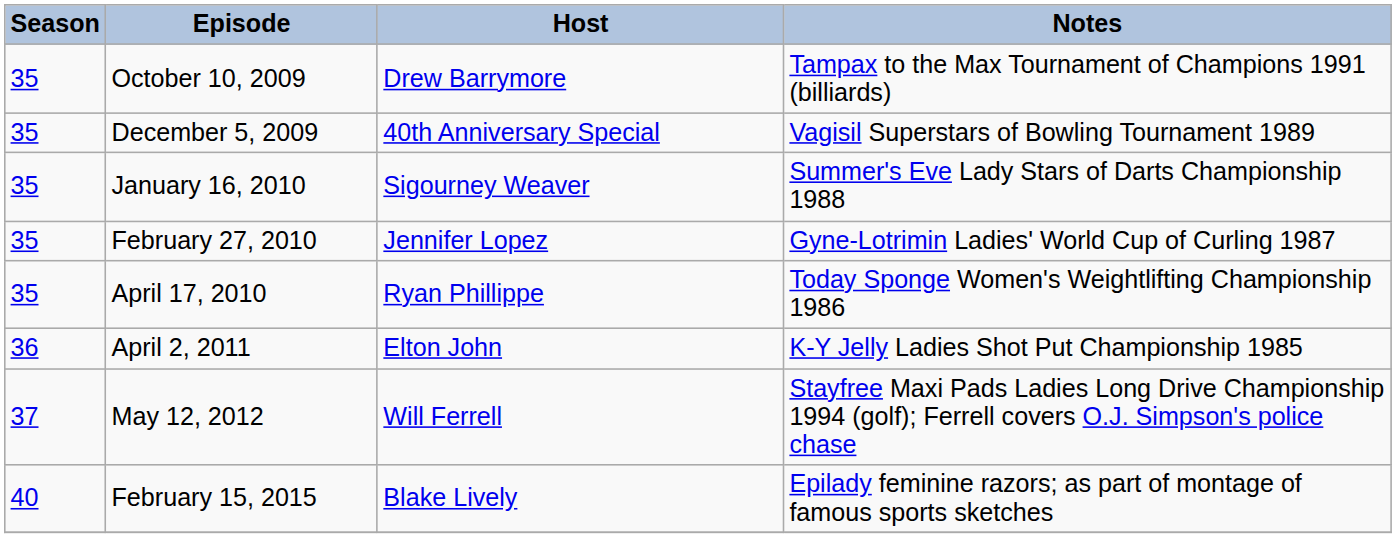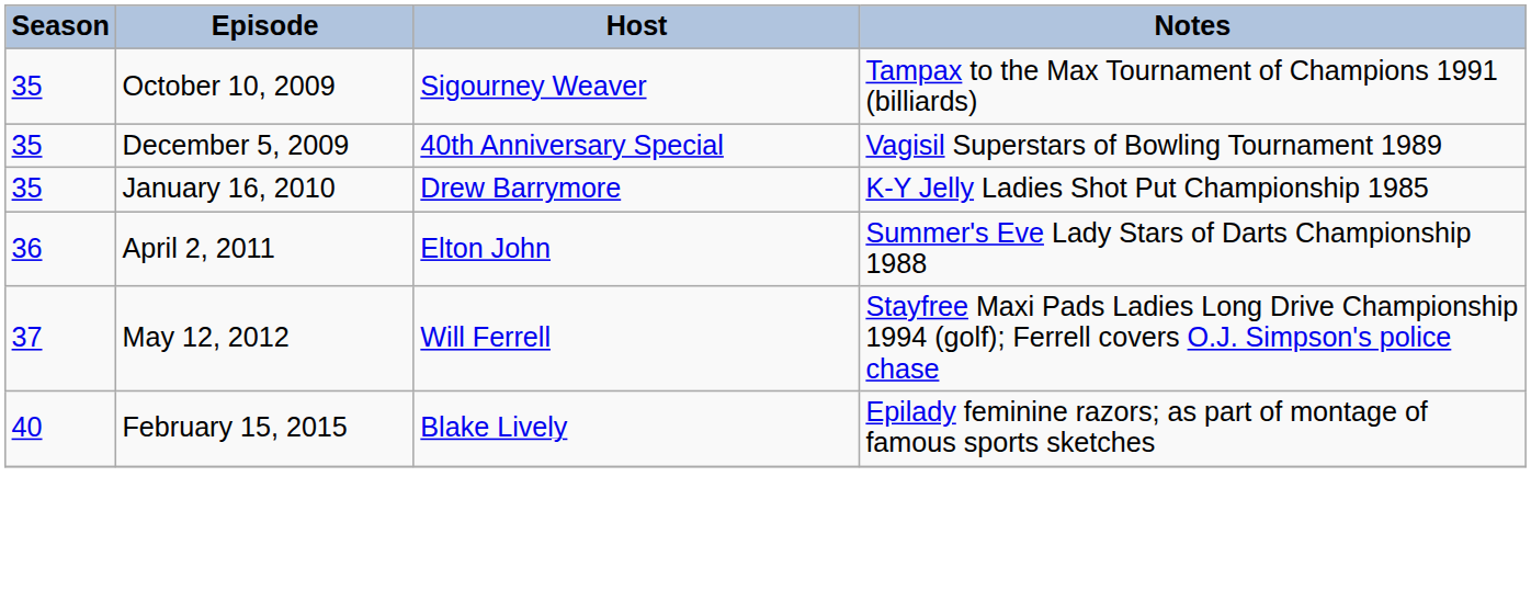October 10, 2009 | Host: Drew Barrymore -> Sigourney Weaver
January 16, 2010 | Host: Sigourney Weaver -> Drew Barrymore
January 16, 2010 | Notes: Summer's Eve Lady Stars of Darts Championship 1988 -> K-Y Jelly Ladies Shot Put Championship 1985
- row: 35 | February 27, 2010 | Jennifer Lopez | Gyne-Lotrimin Ladies' World Cup of Curling 1987
- row: 35 | April 17, 2010 | Ryan Phillippe | Today Sponge Women's Weightlifting Championship 1986
April 2, 2011 | Notes: K-Y Jelly Ladies Shot Put Championship 1985 -> Summer's Eve Lady Stars of Darts Championship 1988
